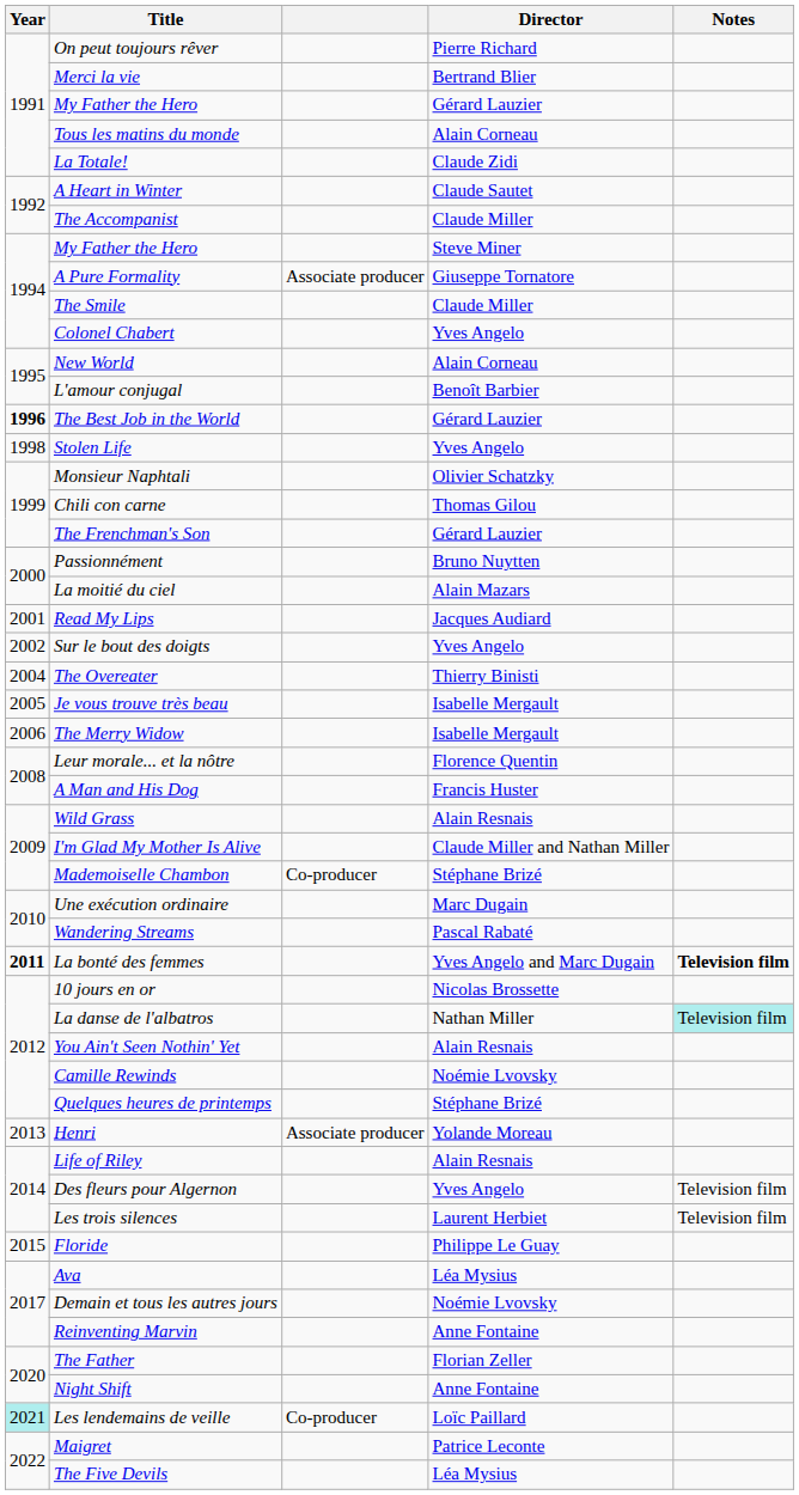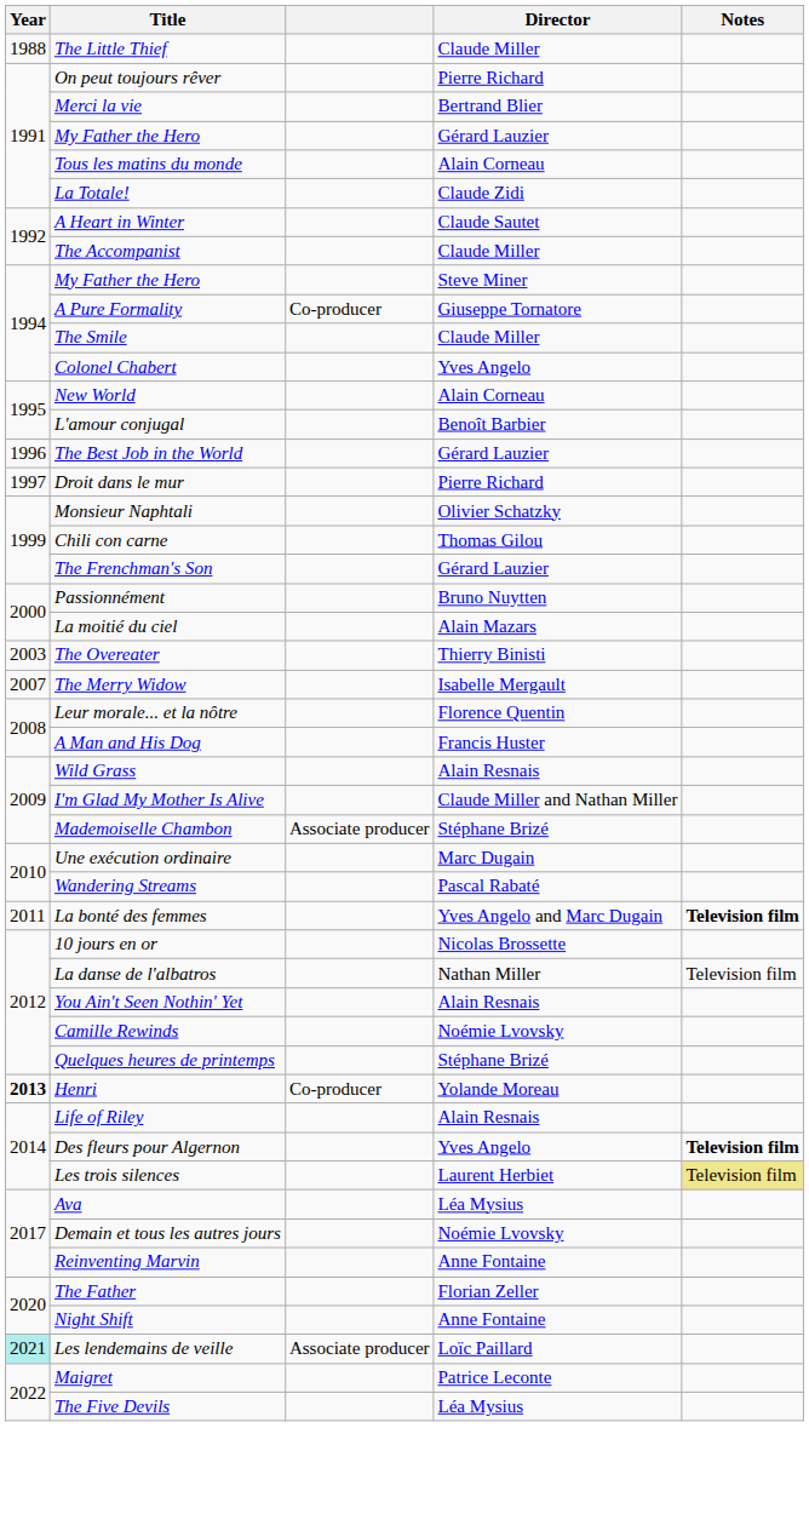+ row: 1988 | The Little Thief | Claude Miller
A Pure Formality | column 3: Associate producer -> Co-producer
The Best Job in the World | Year: bold -> normal
+ row: 1997 | Droit dans le mur | Pierre Richard
- row: 1998 | Stolen Life | Yves Angelo
- row: 2001 | Read My Lips | Jacques Audiard
- row: 2002 | Sur le bout des doigts | Yves Angelo
The Overeater | Year: 2004 -> 2003
- row: 2005 | Je vous trouve très beau | Isabelle Mergault
The Merry Widow | Year: 2006 -> 2007
Mademoiselle Chambon | column 3: Co-producer -> Associate producer
La bonté des femmes | Year: bold -> normal
La danse de l'albatros | Notes: paleturquoise background -> no background
Henri | Year: normal -> bold
Henri | column 3: Associate producer -> Co-producer
Des fleurs pour Algernon | Notes: normal -> bold
Les trois silences | Notes: no background -> khaki background
- row: 2015 | Floride | Philippe Le Guay
Les lendemains de veille | column 3: Co-producer -> Associate producer
